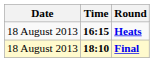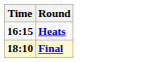- column: Date | 18 August 2013 | 18 August 2013
